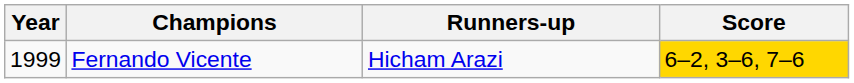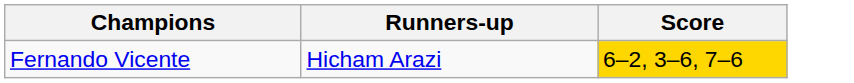- column: Year | 1999
